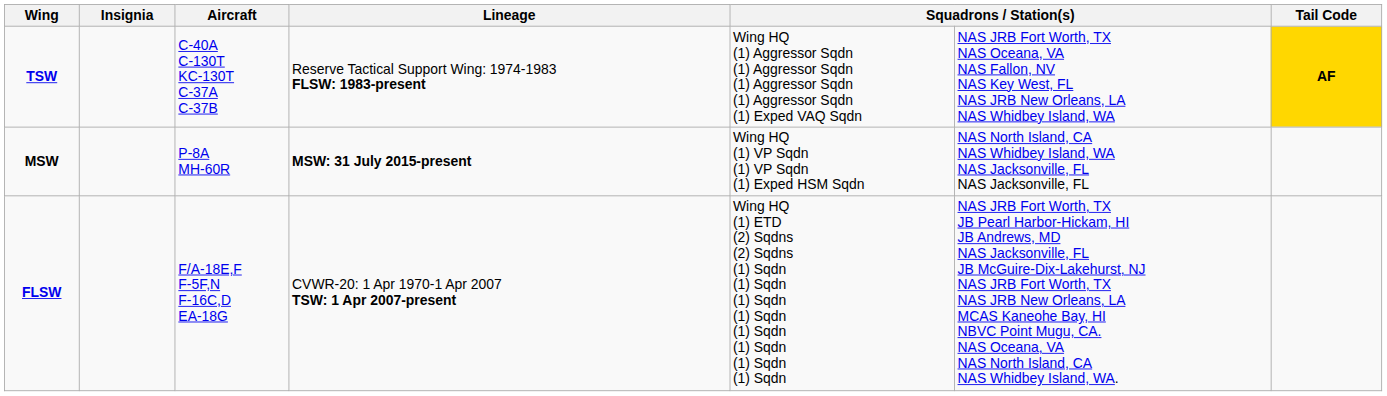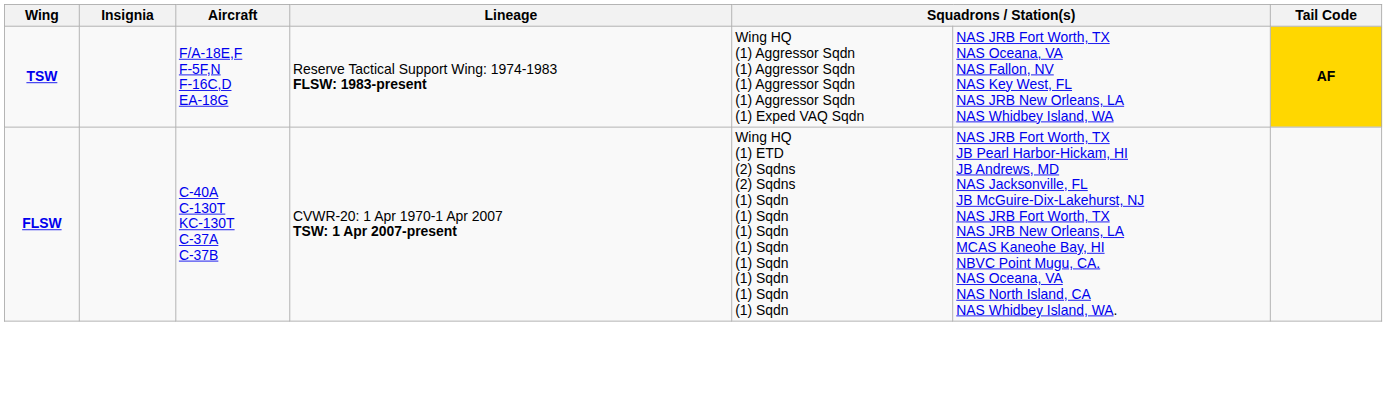TSW | Aircraft: C-40A C-130T KC-130T C-37A C-37B -> F/A-18E,F F-5F,N F-16C,D EA-18G
- row: MSW | P-8A MH-60R | MSW: 31 July 2015-present | Wing HQ (1) VP Sqdn (1) VP Sqdn (1) Exped HSM Sqdn | NAS North Island, CA NAS Whidbey Island, WA NAS Jacksonville, FL NAS Jacksonville, FL
FLSW | Aircraft: F/A-18E,F F-5F,N F-16C,D EA-18G -> C-40A C-130T KC-130T C-37A C-37B
